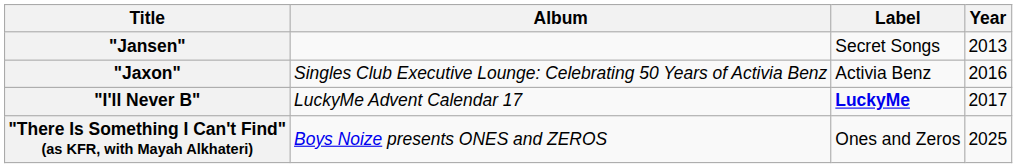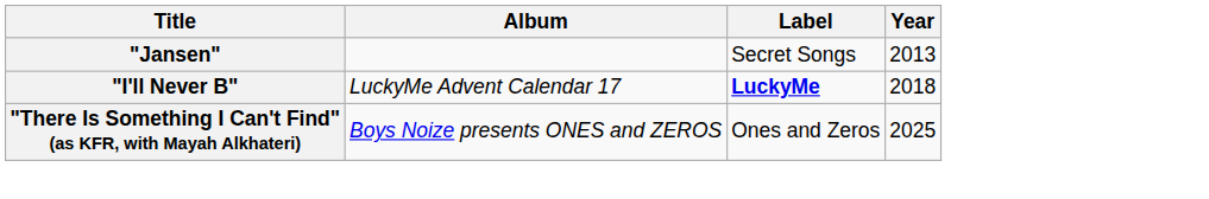- row: "Jaxon" | Singles Club Executive Lounge: Celebrating 50 Years of Activia Benz | Activia Benz | 2016
"I'll Never B" | Year: 2017 -> 2018
